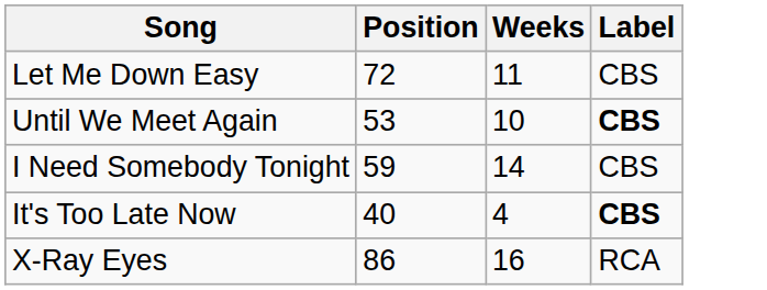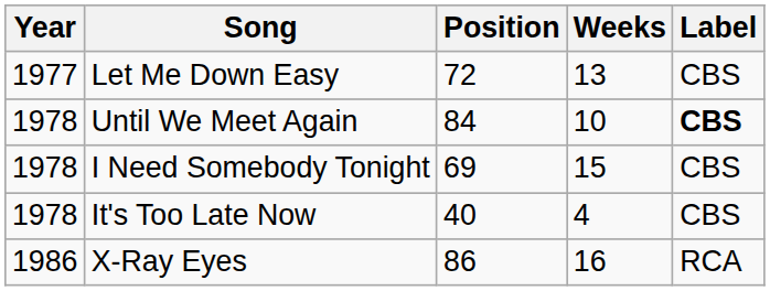+ column: Year | 1977 | 1978 | 1978 | 1978 | 1986
Let Me Down Easy | Weeks: 11 -> 13
Until We Meet Again | Position: 53 -> 84
I Need Somebody Tonight | Position: 59 -> 69
I Need Somebody Tonight | Weeks: 14 -> 15
It's Too Late Now | Label: bold -> normal
